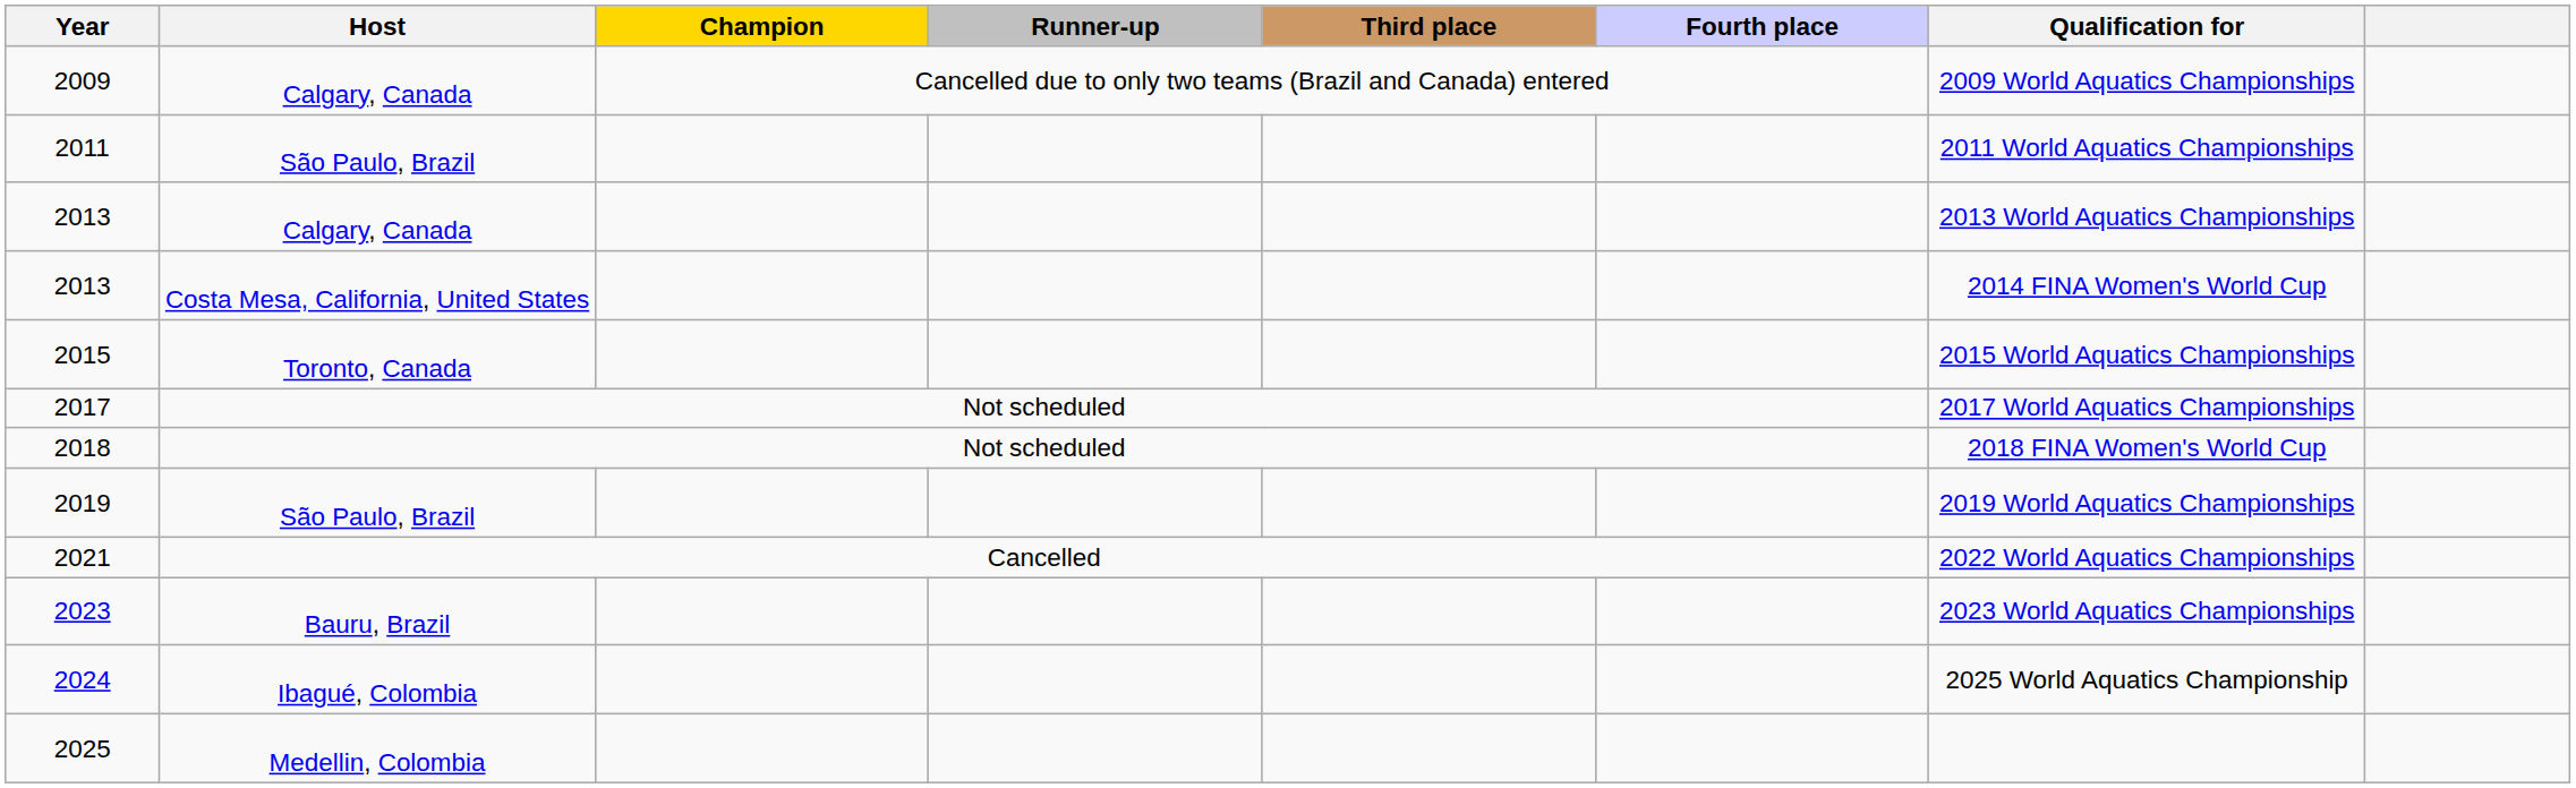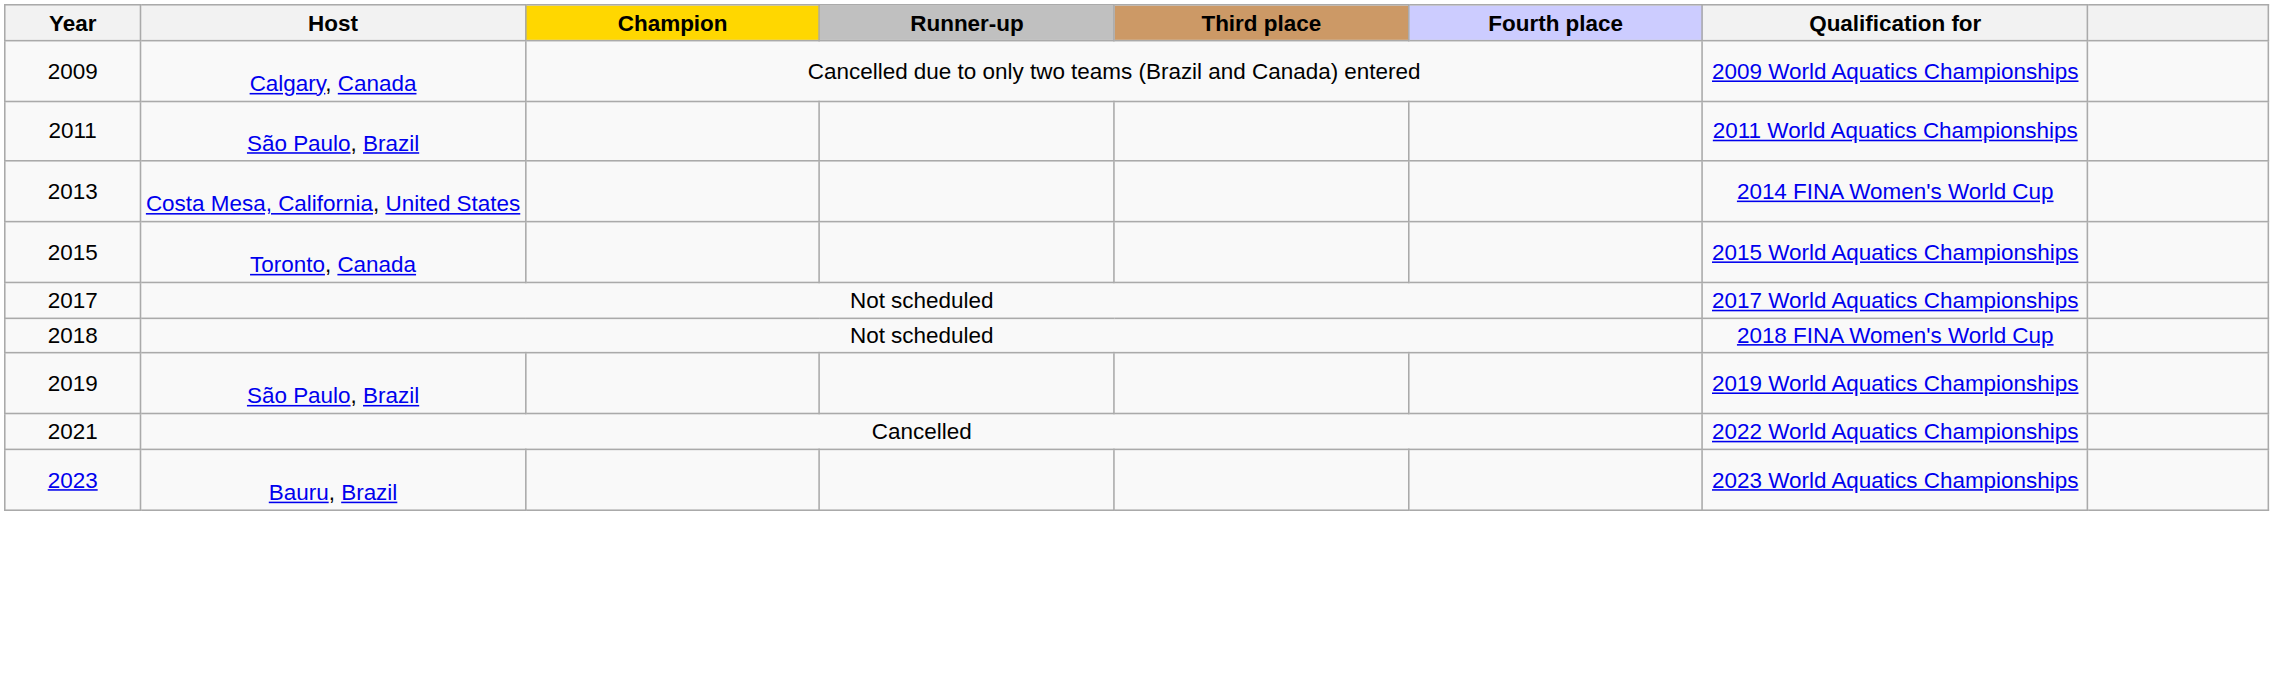- row: 2013 | Calgary, Canada | 2013 World Aquatics Championships
- row: 2024 | Ibagué, Colombia | 2025 World Aquatics Championship
- row: 2025 | Medellin, Colombia
